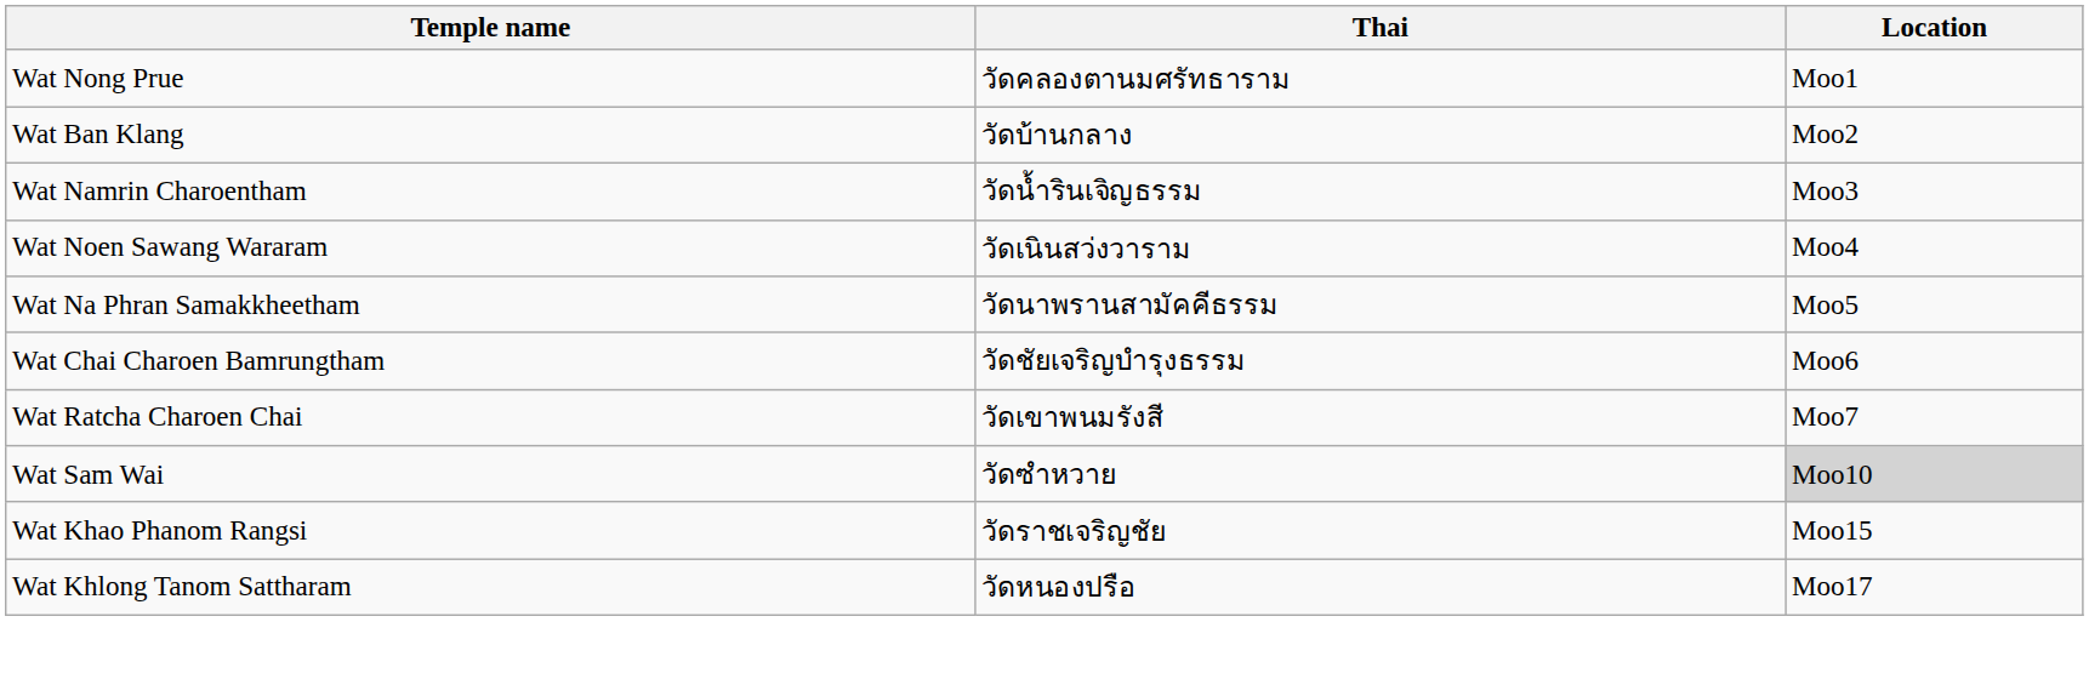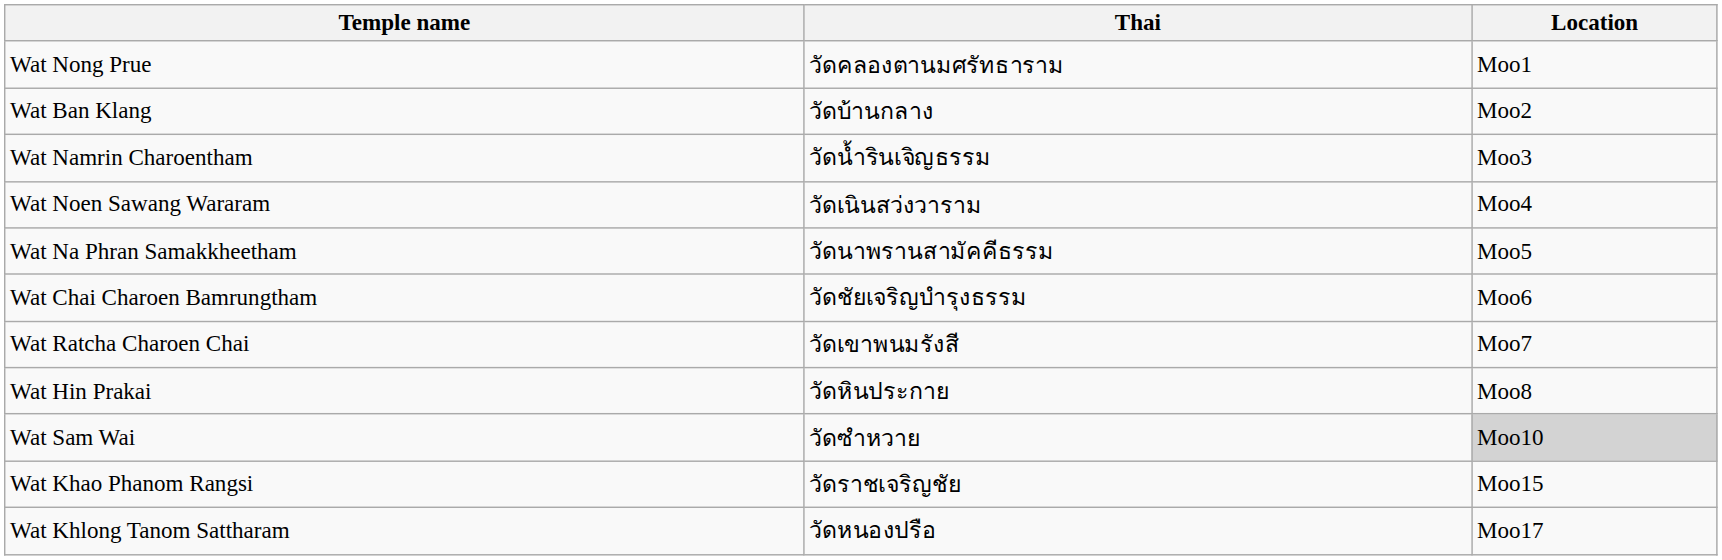+ row: Wat Hin Prakai | วัดหินประกาย | Moo8
